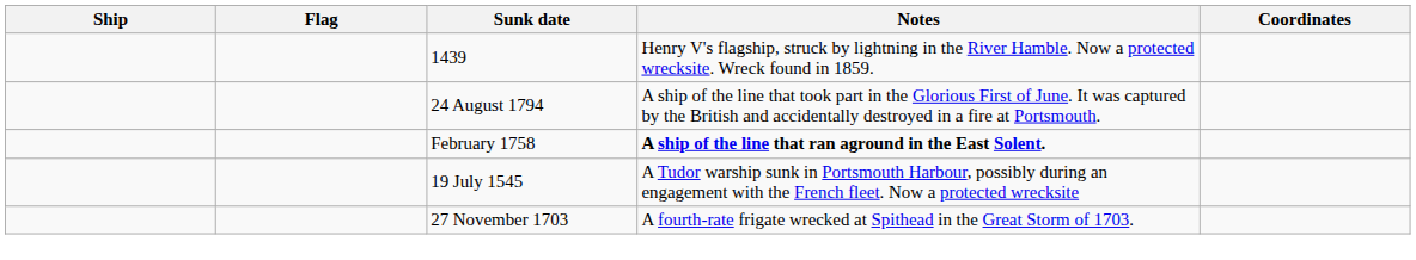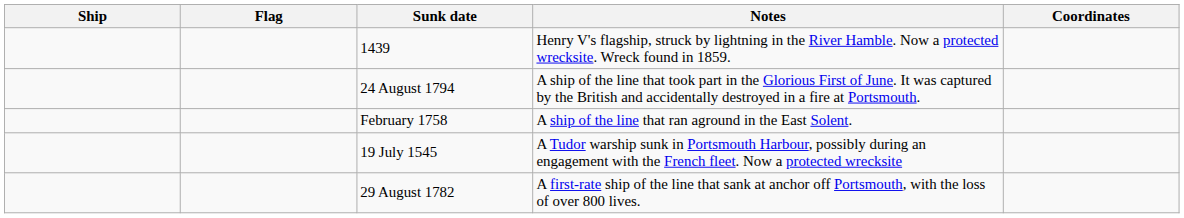February 1758 | Notes: bold -> normal
- row: 27 November 1703 | A fourth-rate frigate wrecked at Spithead in the Great Storm of 1703.
+ row: 29 August 1782 | A first-rate ship of the line that sank at anchor off Portsmouth, with the loss of over 800 lives.
